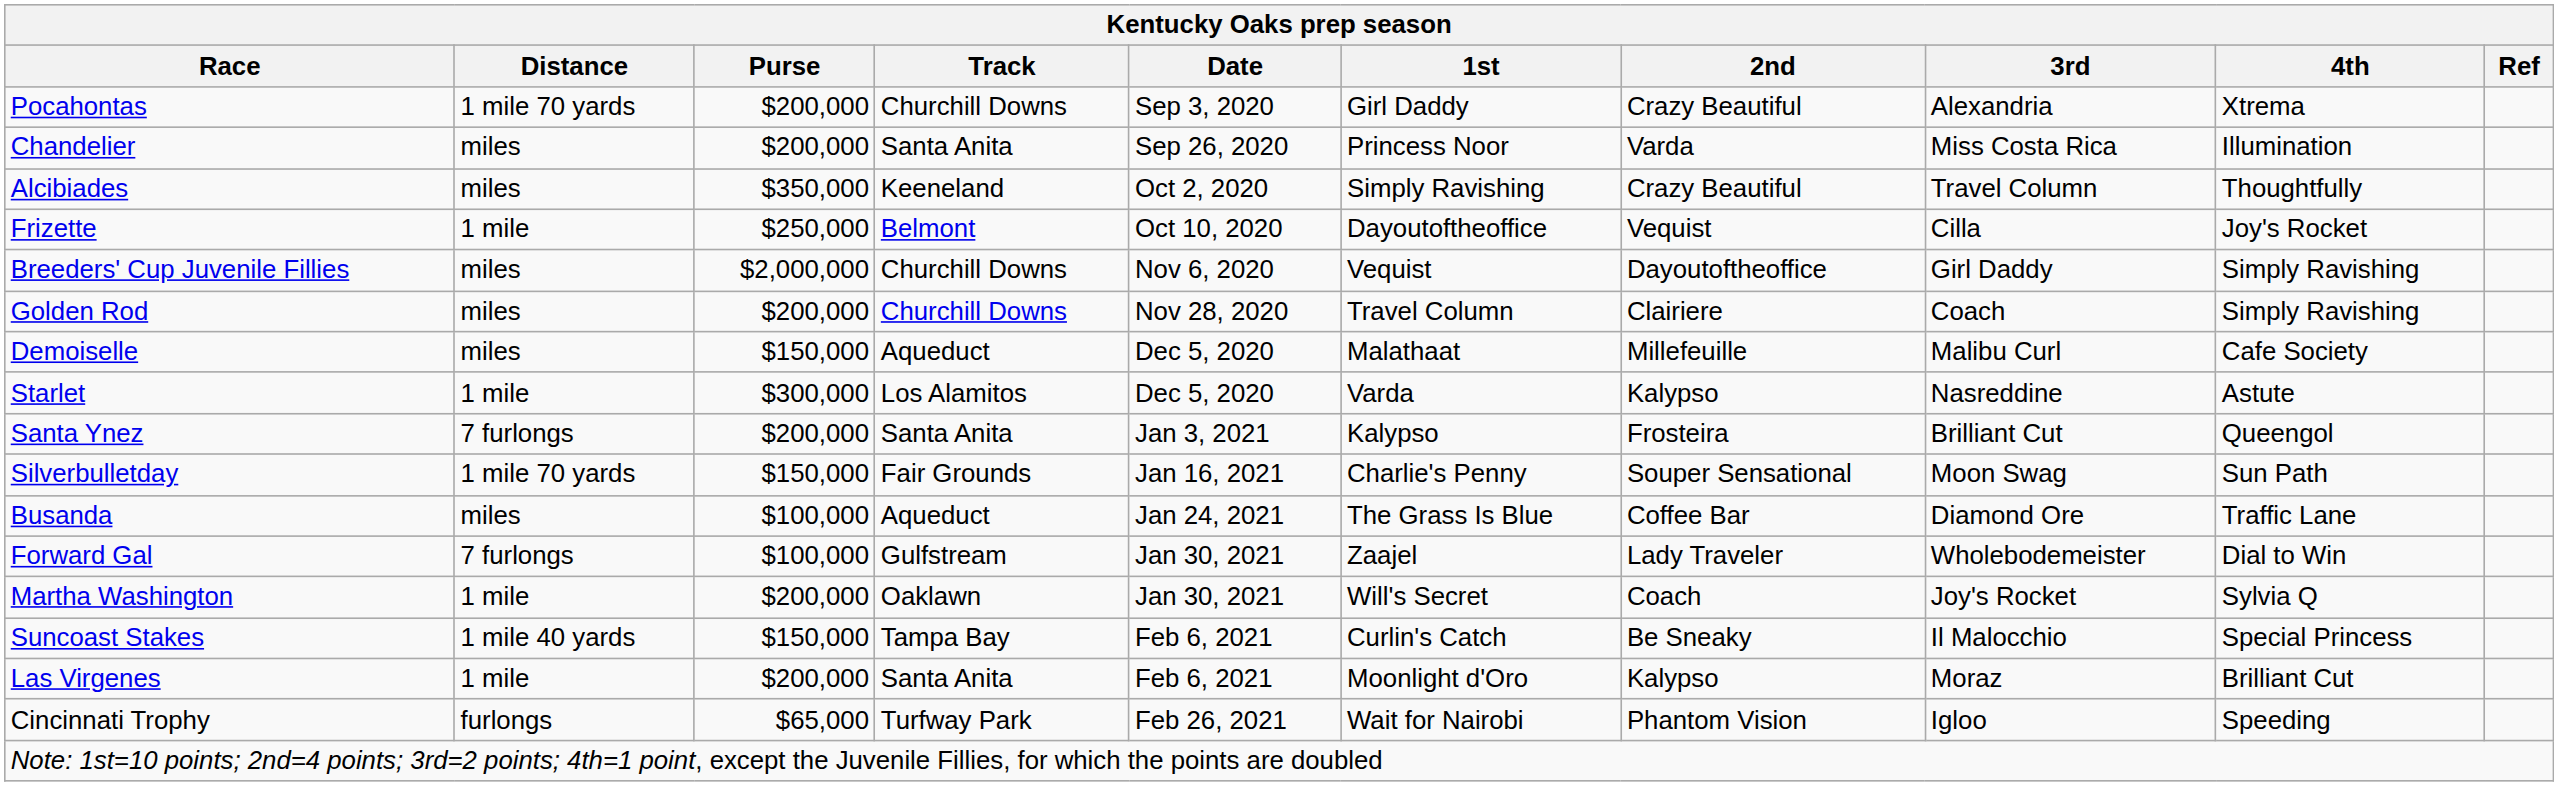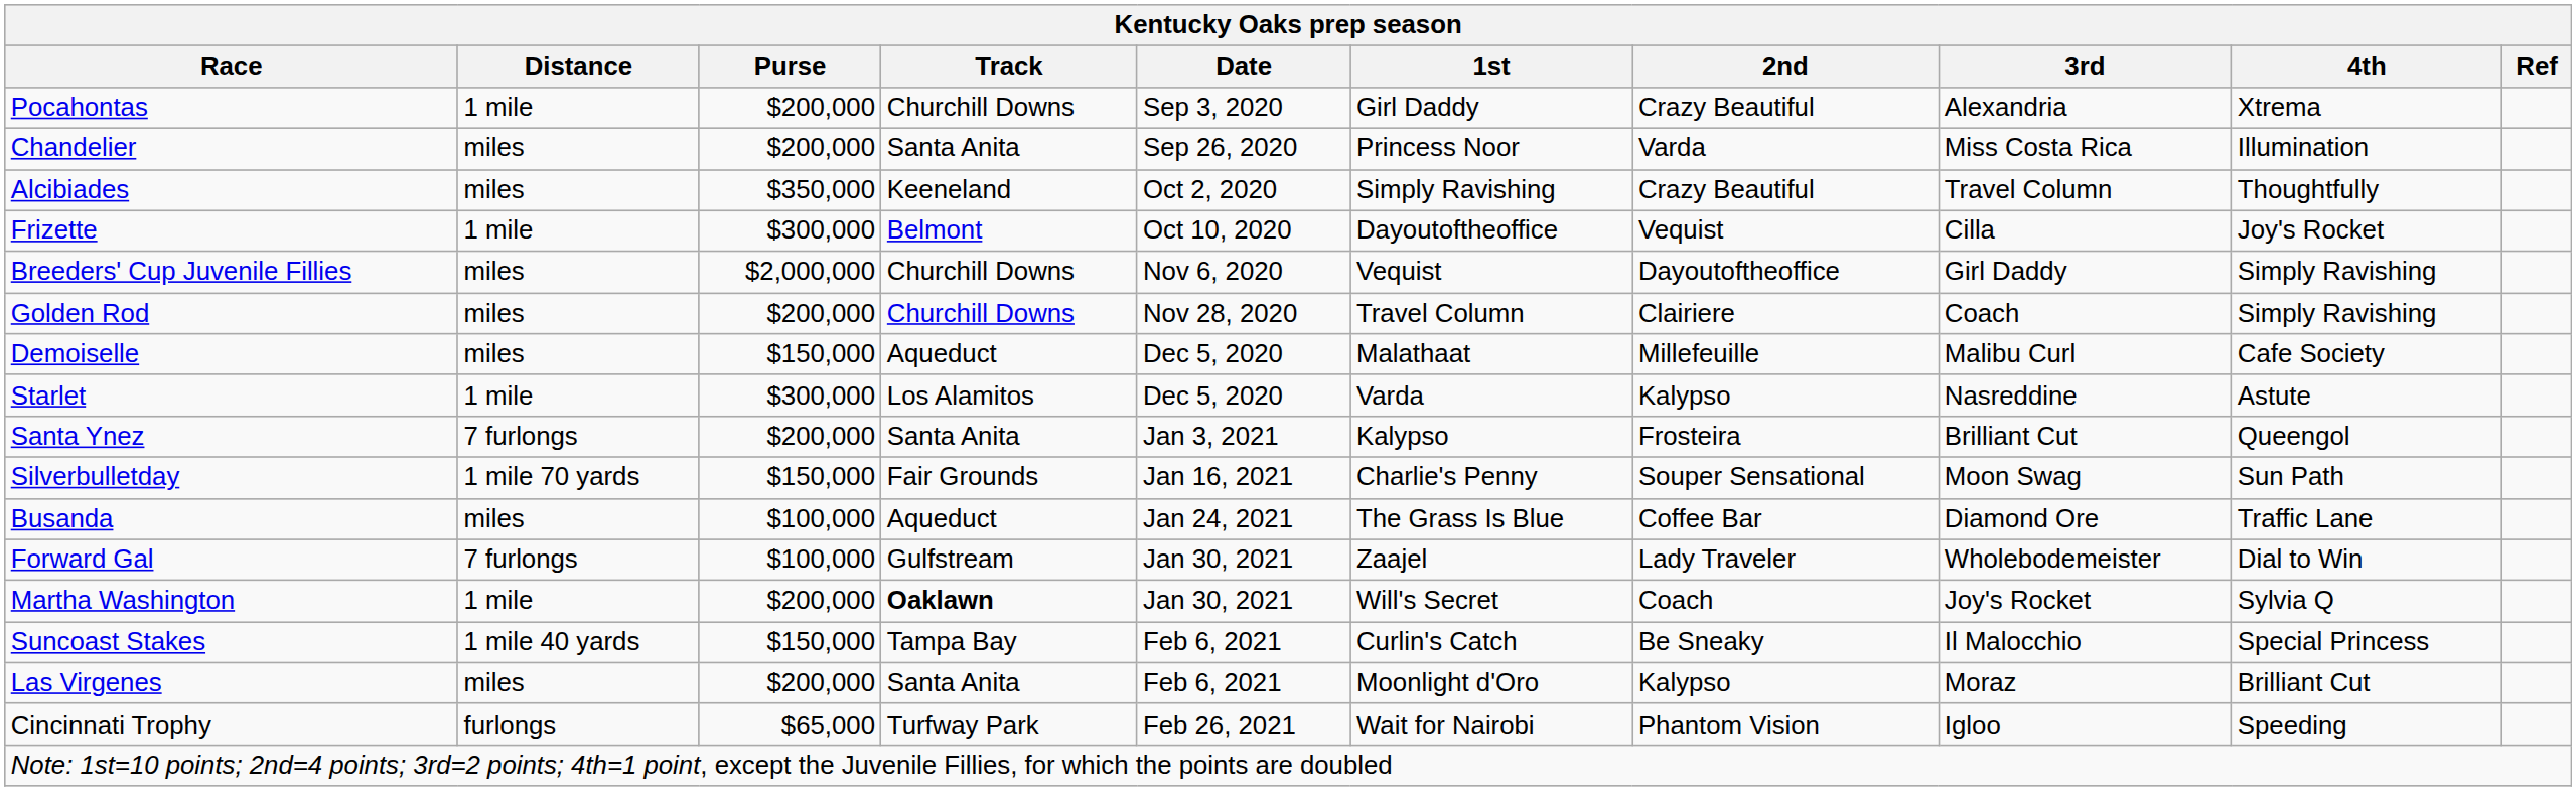Pocahontas | Distance: 1 mile 70 yards -> 1 mile
Frizette | Purse: $250,000 -> $300,000
Martha Washington | Track: normal -> bold
Las Virgenes | Distance: 1 mile -> miles
